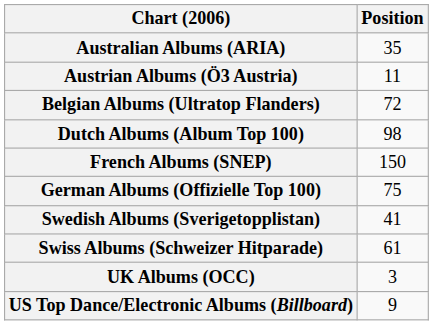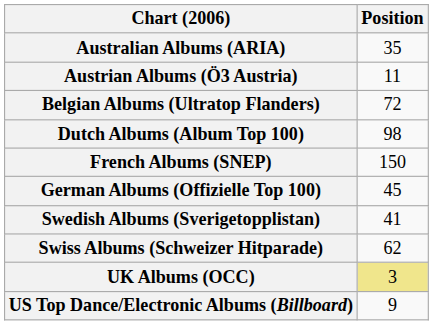German Albums (Offizielle Top 100) | Position: 75 -> 45
Swiss Albums (Schweizer Hitparade) | Position: 61 -> 62
UK Albums (OCC) | Position: no background -> khaki background
